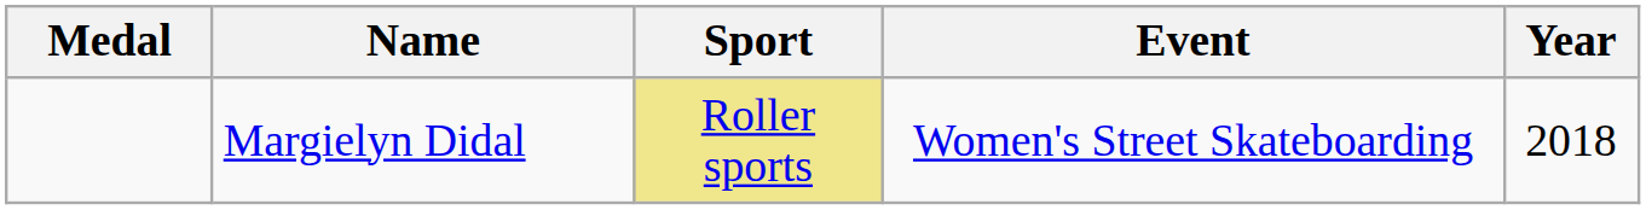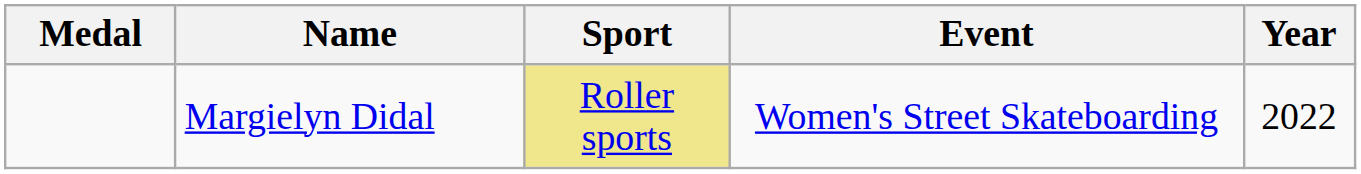Margielyn Didal | Year: 2018 -> 2022
